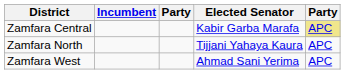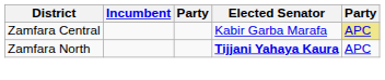Zamfara North | Elected Senator: normal -> bold
- row: Zamfara West | Ahmad Sani Yerima | APC
